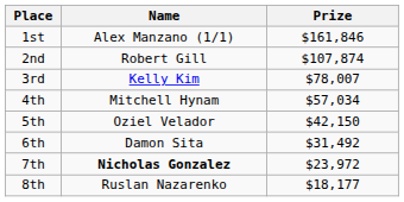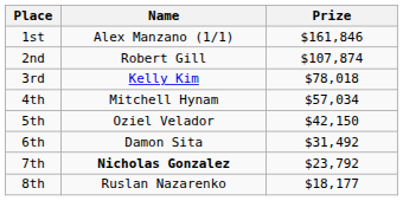3rd | Prize: $78,007 -> $78,018
7th | Prize: $23,972 -> $23,792
